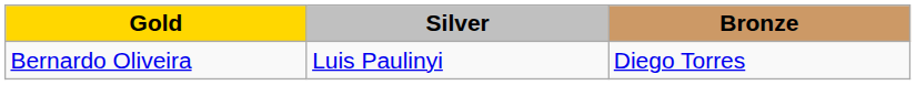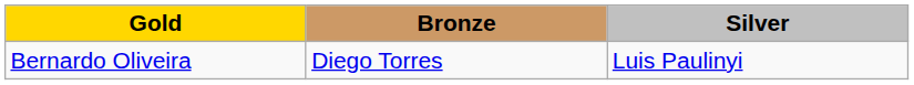columns swapped: Silver <-> Bronze
